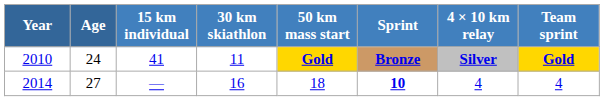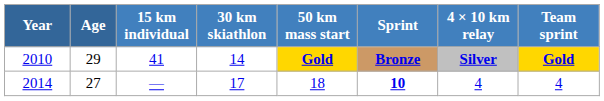2010 | Age: 24 -> 29
2010 | 30 km skiathlon: 11 -> 14
2014 | 30 km skiathlon: 16 -> 17
